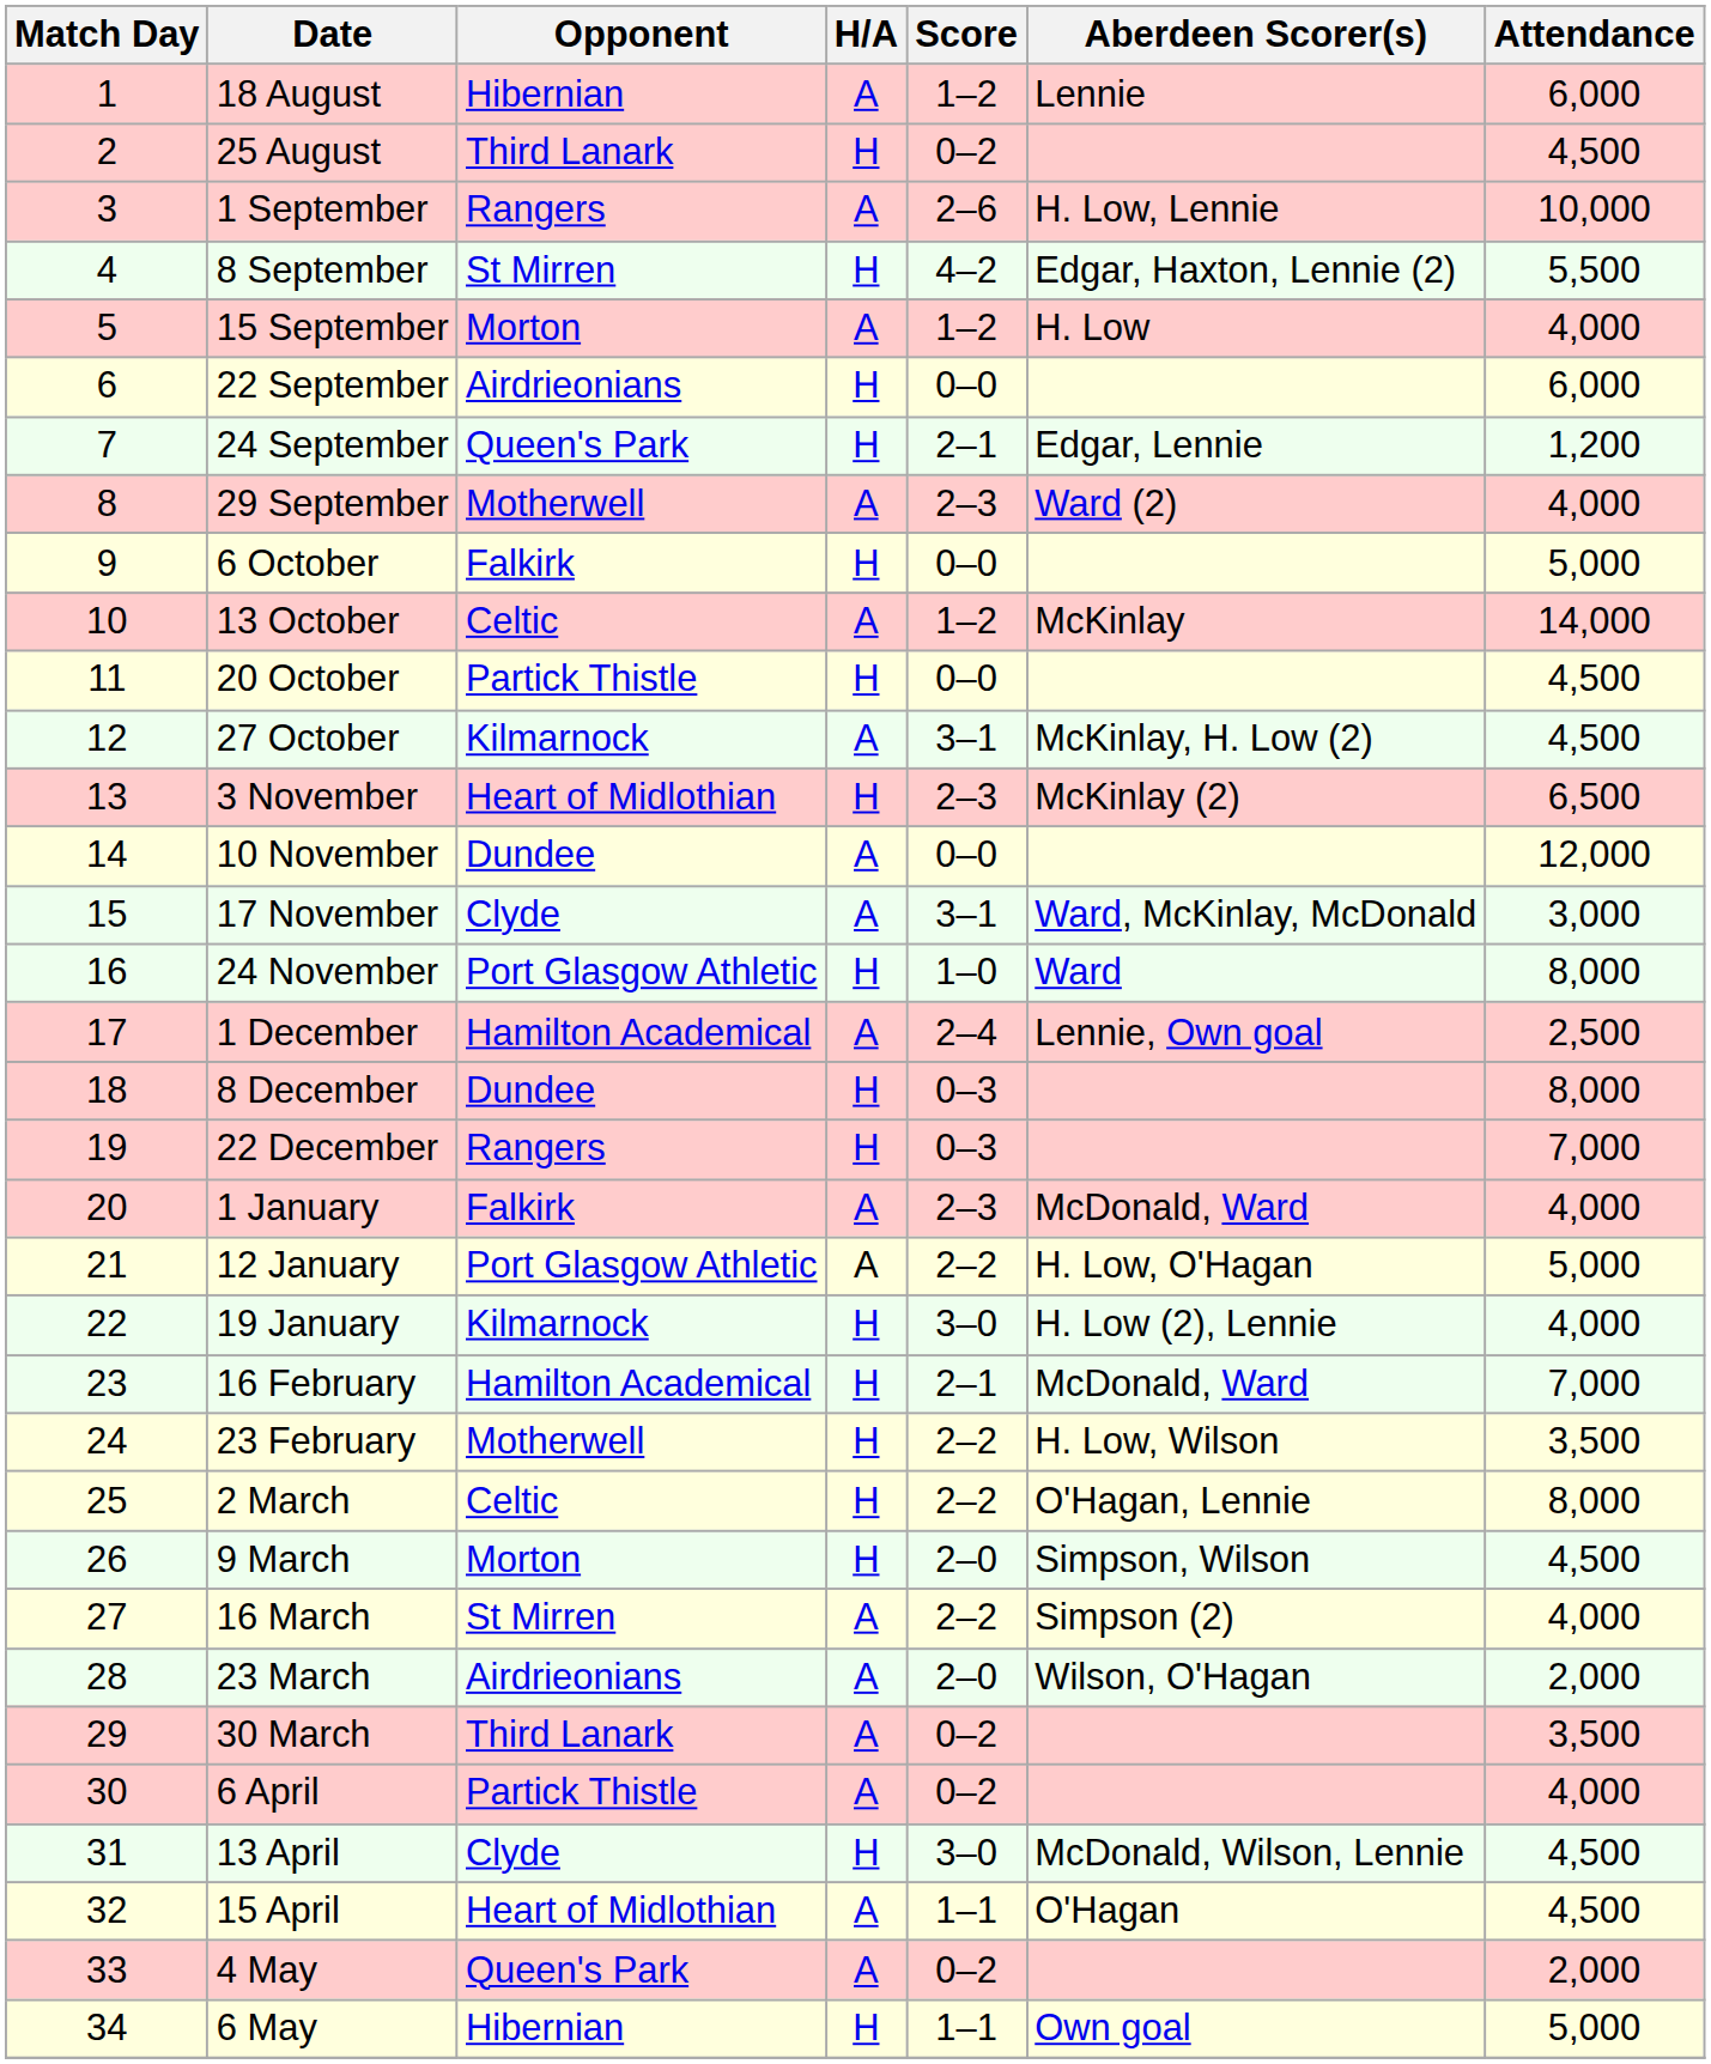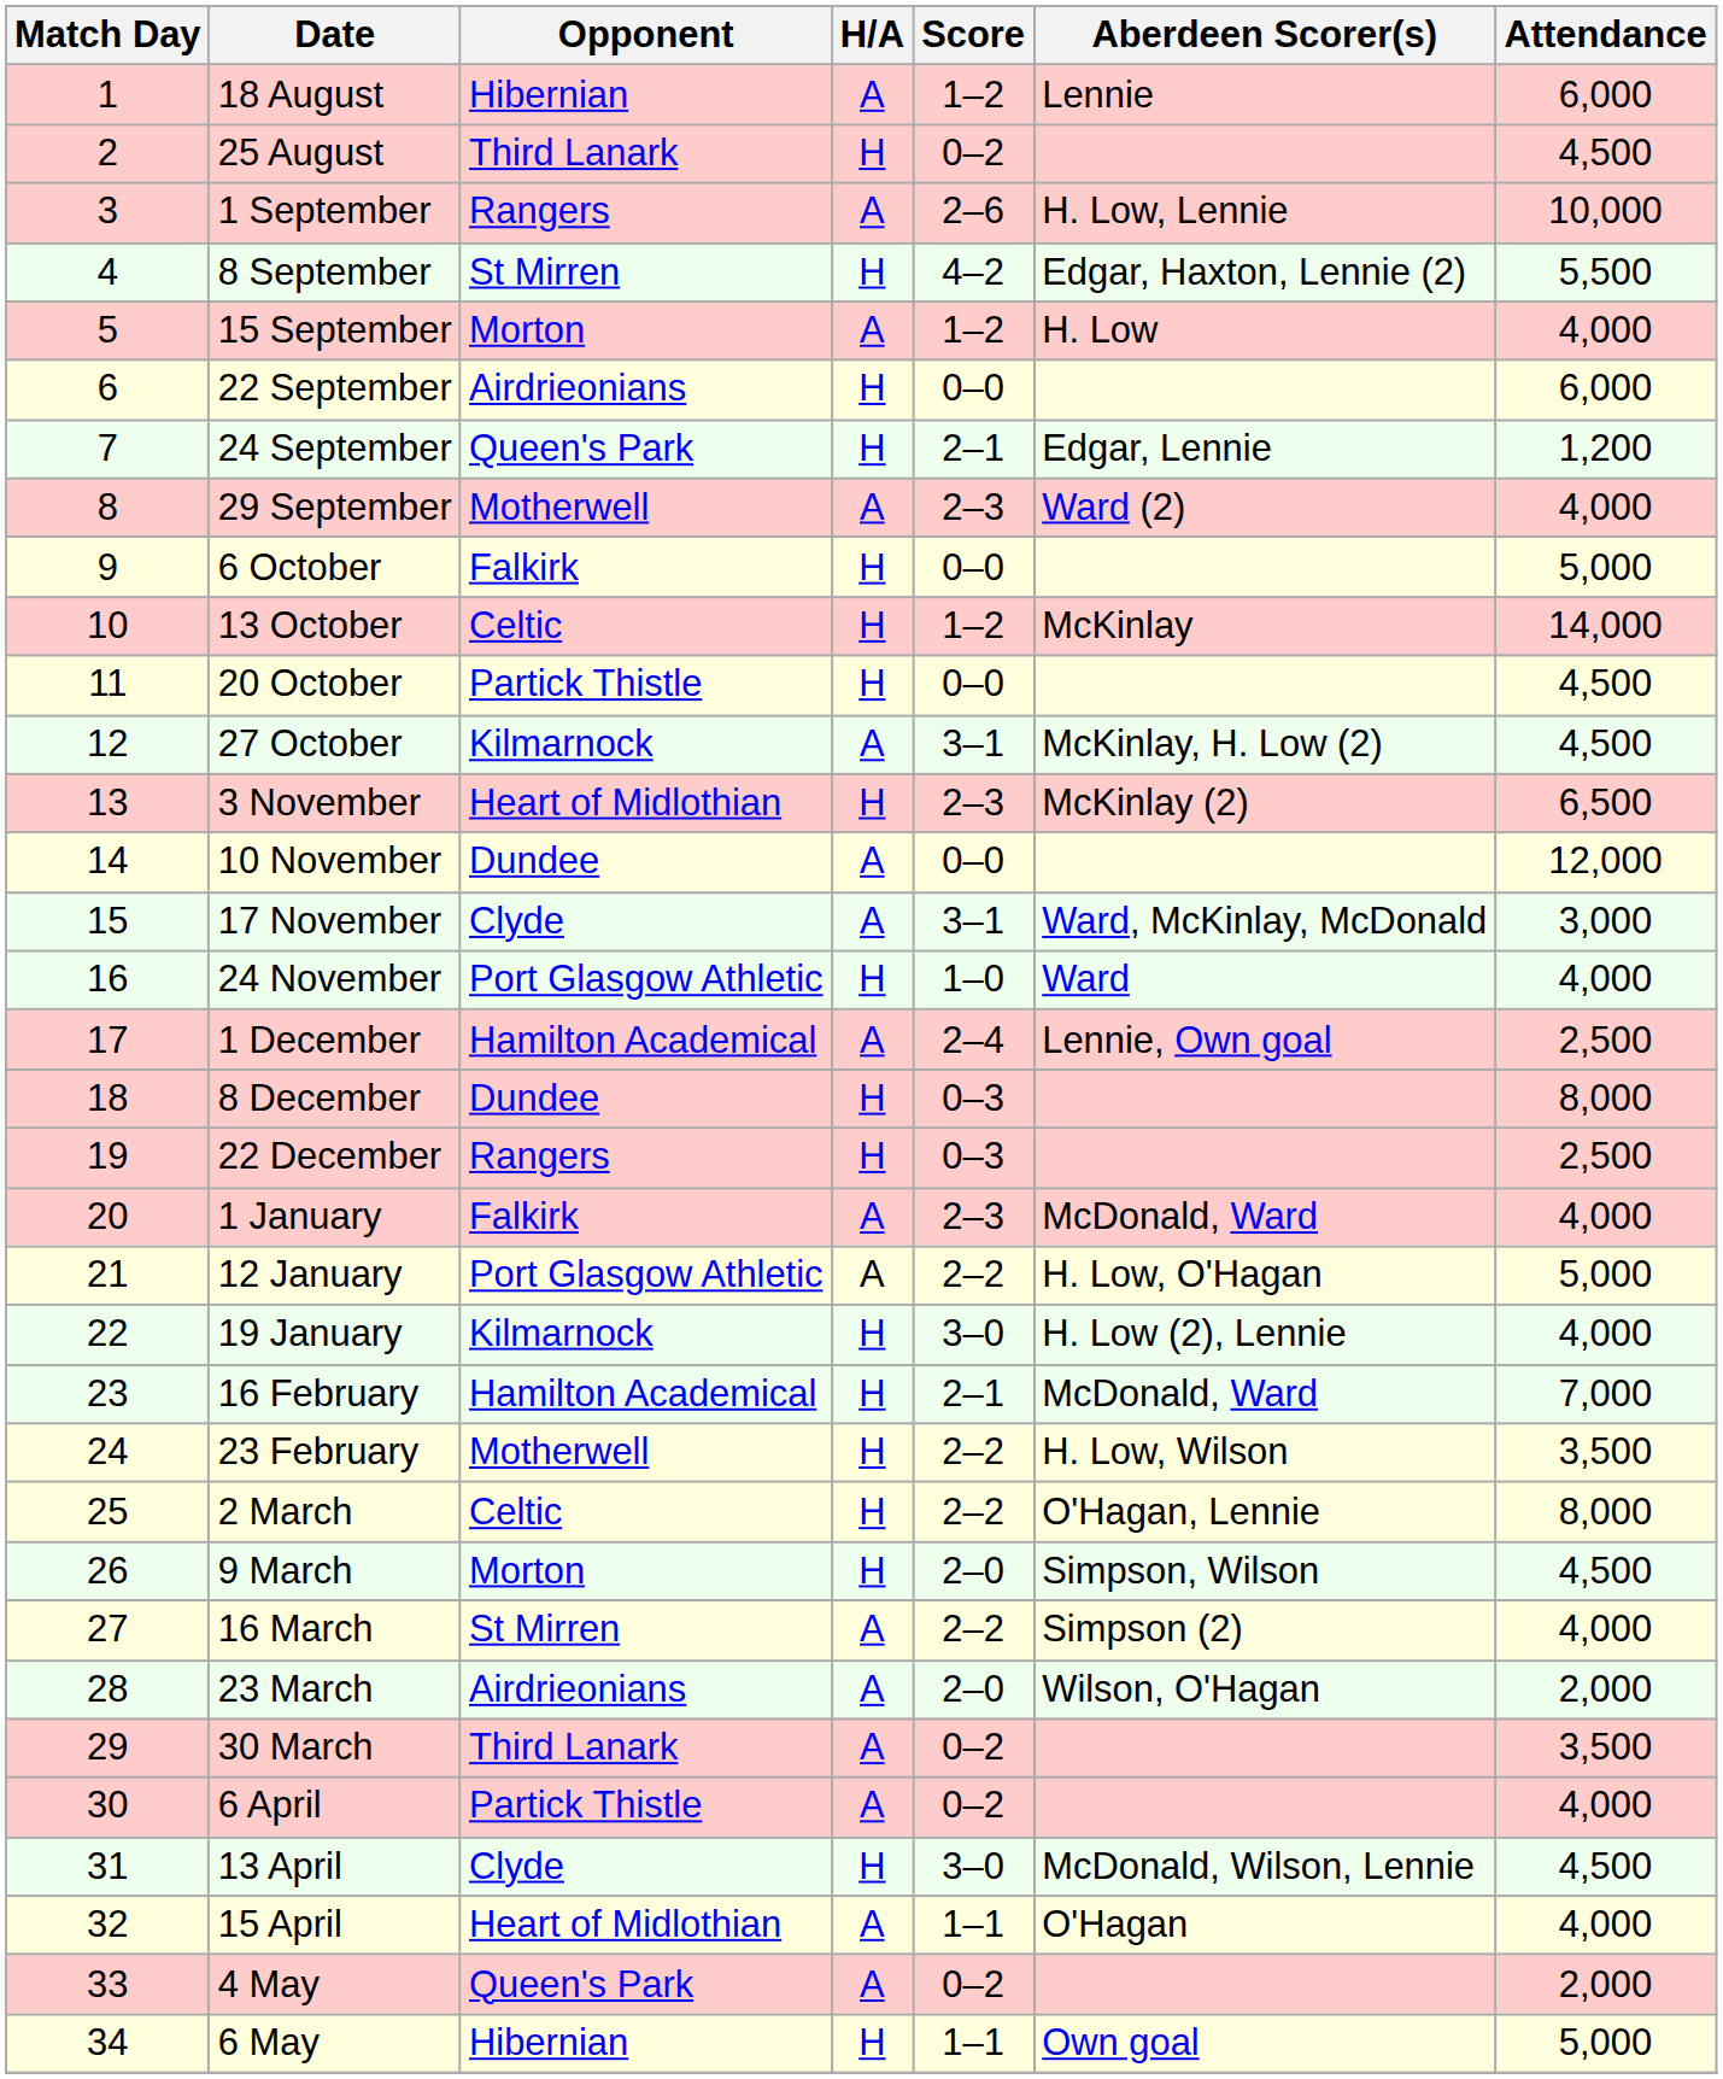13 October | H/A: A -> H
24 November | Attendance: 8,000 -> 4,000
22 December | Attendance: 7,000 -> 2,500
15 April | Attendance: 4,500 -> 4,000
